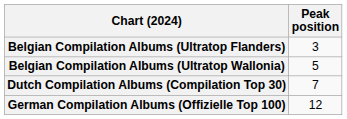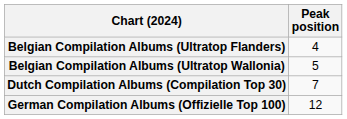Belgian Compilation Albums (Ultratop Flanders) | Peak position: 3 -> 4
